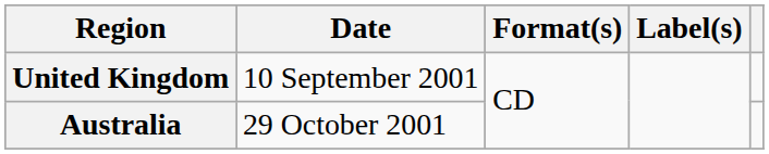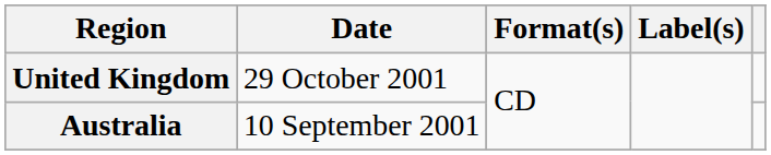United Kingdom | Date: 10 September 2001 -> 29 October 2001
Australia | Date: 29 October 2001 -> 10 September 2001
